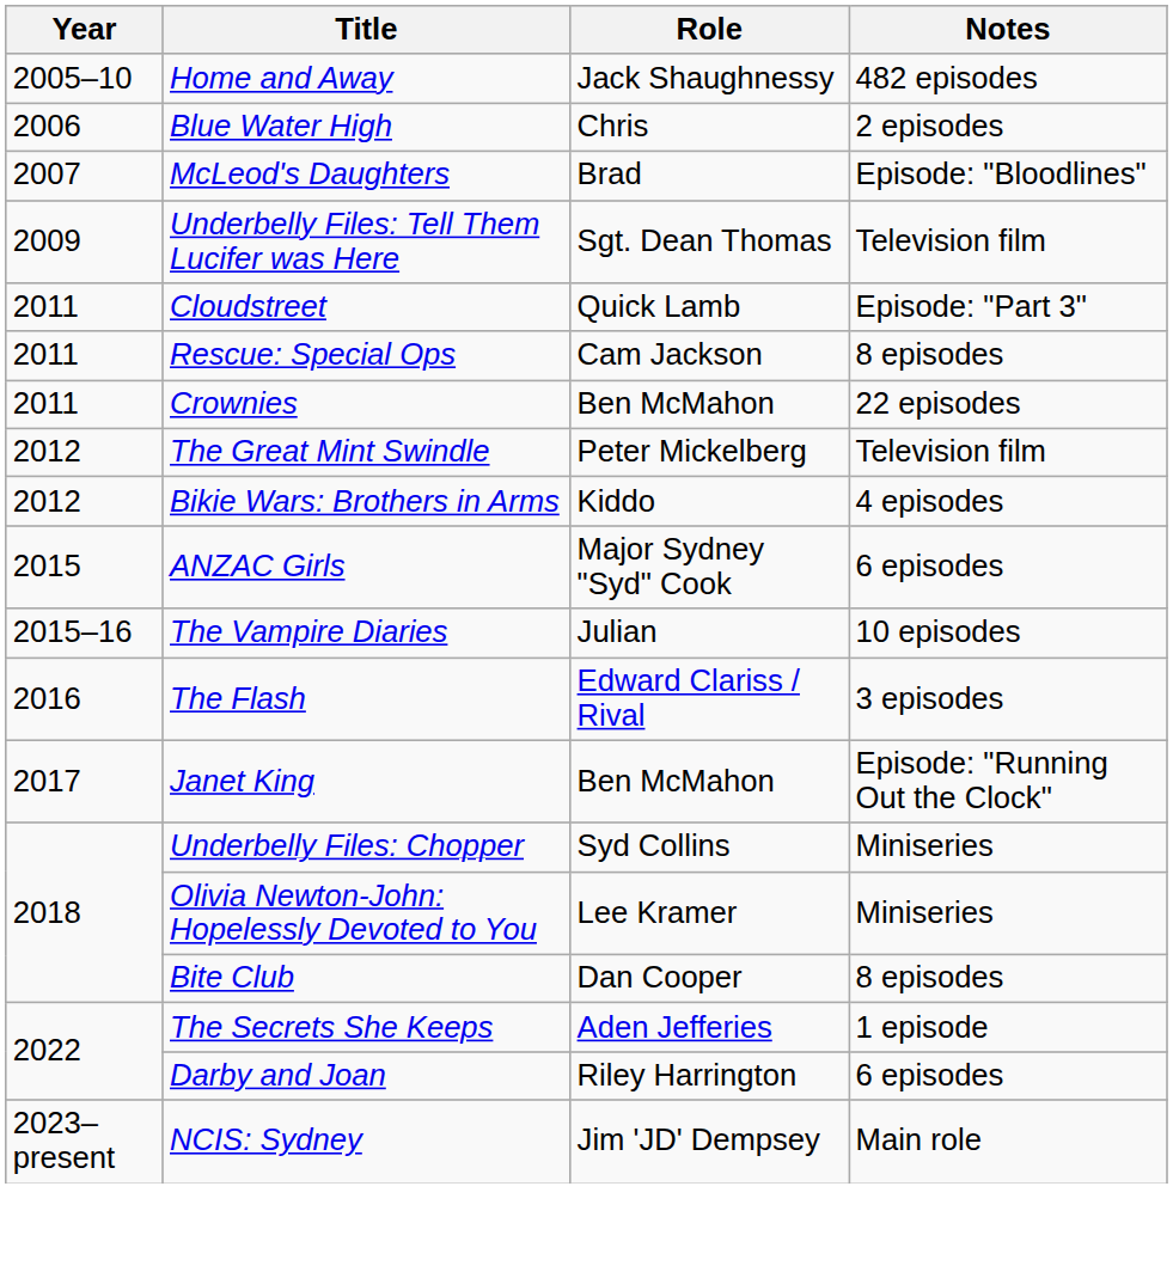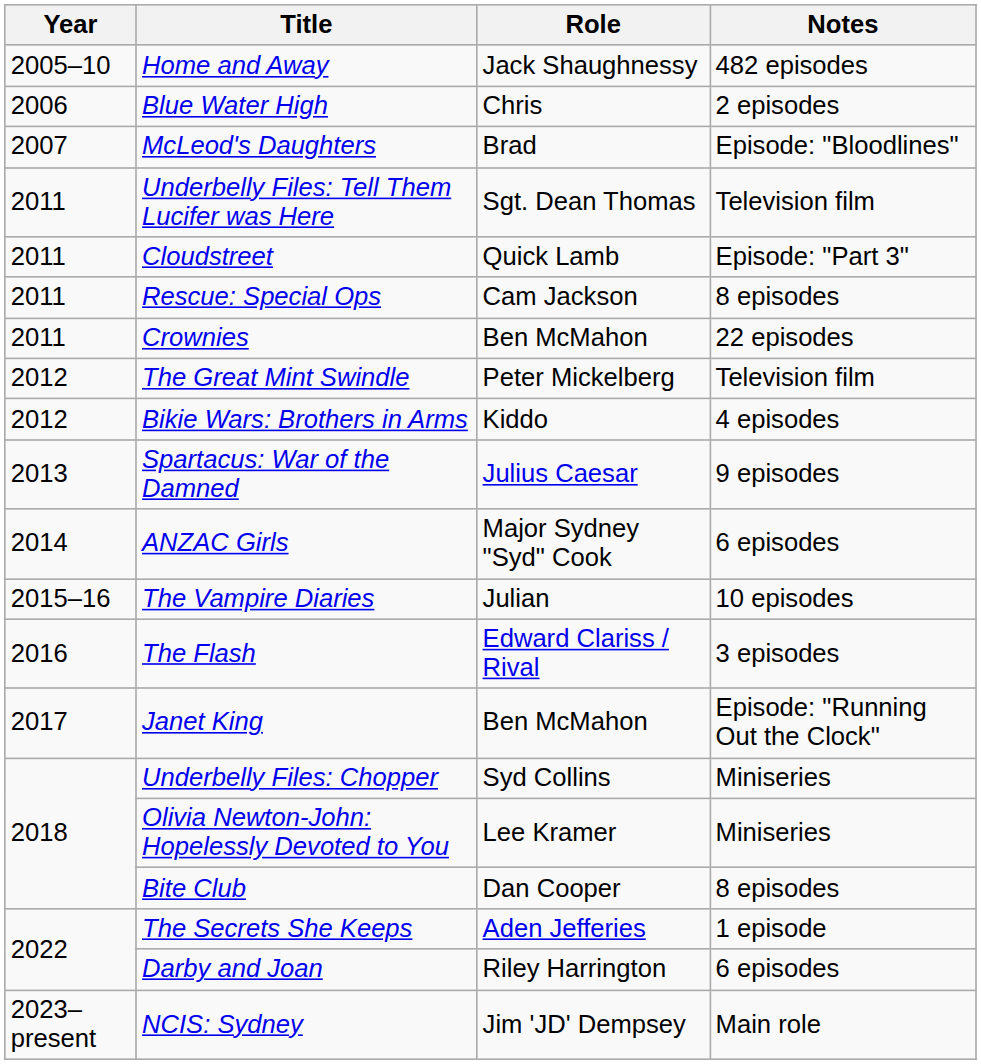Underbelly Files: Tell Them Lucifer was Here | Year: 2009 -> 2011
+ row: 2013 | Spartacus: War of the Damned | Julius Caesar | 9 episodes
ANZAC Girls | Year: 2015 -> 2014
